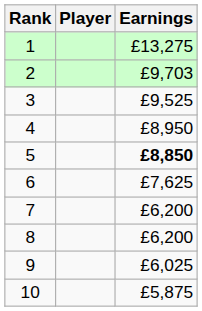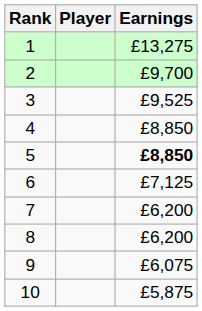2 | Earnings: £9,703 -> £9,700
4 | Earnings: £8,950 -> £8,850
6 | Earnings: £7,625 -> £7,125
9 | Earnings: £6,025 -> £6,075
